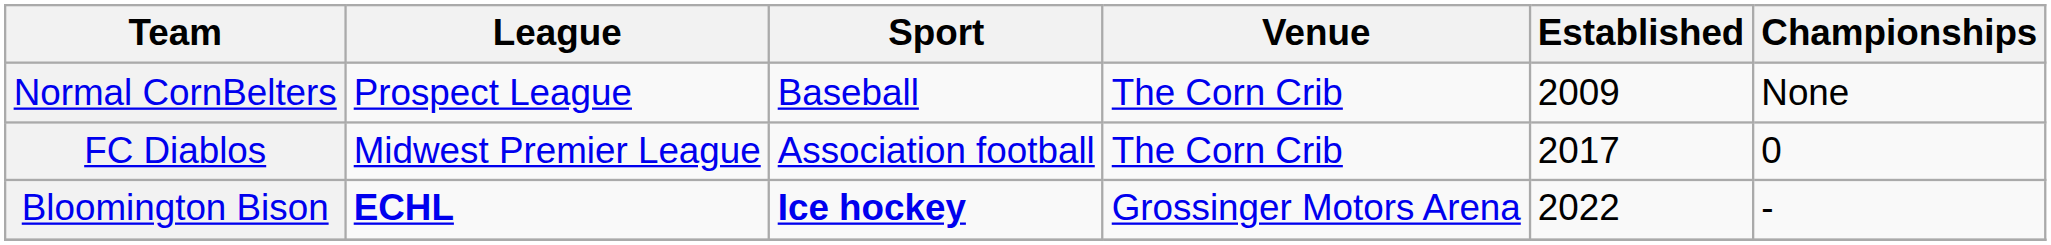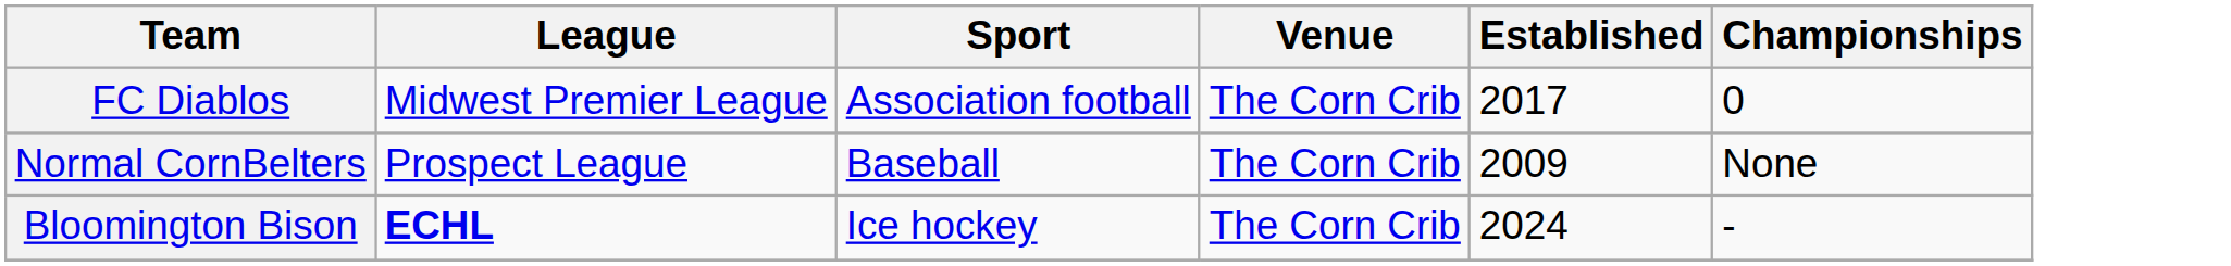rows swapped: Normal CornBelters <-> FC Diablos
Bloomington Bison | Sport: bold -> normal
Bloomington Bison | Venue: Grossinger Motors Arena -> The Corn Crib
Bloomington Bison | Established: 2022 -> 2024
